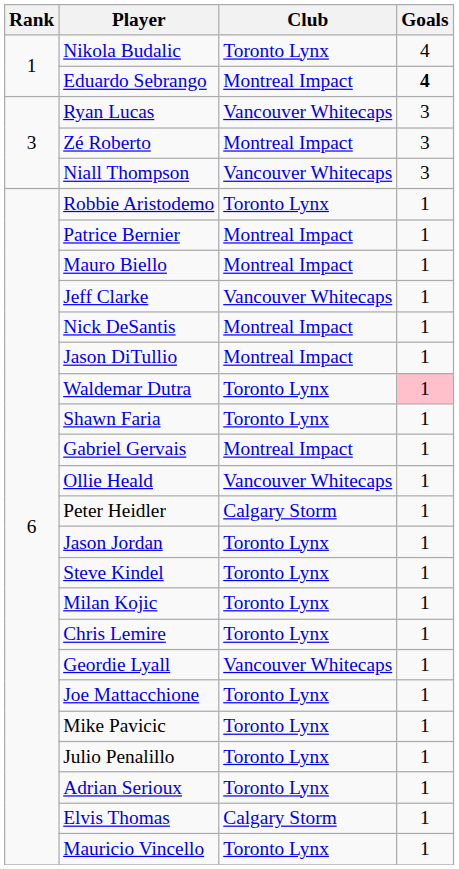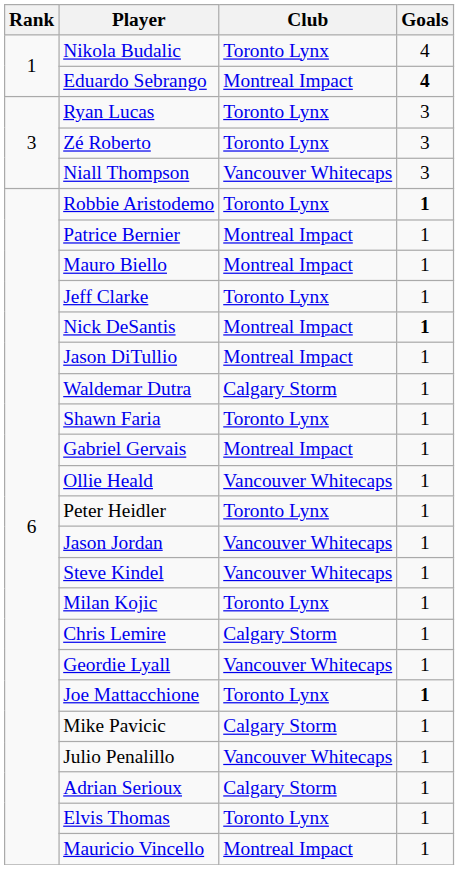Ryan Lucas | Club: Vancouver Whitecaps -> Toronto Lynx
Zé Roberto | Club: Montreal Impact -> Toronto Lynx
Robbie Aristodemo | Goals: normal -> bold
Jeff Clarke | Club: Vancouver Whitecaps -> Toronto Lynx
Nick DeSantis | Goals: normal -> bold
Waldemar Dutra | Club: Toronto Lynx -> Calgary Storm
Waldemar Dutra | Goals: pink background -> no background
Peter Heidler | Club: Calgary Storm -> Toronto Lynx
Jason Jordan | Club: Toronto Lynx -> Vancouver Whitecaps
Steve Kindel | Club: Toronto Lynx -> Vancouver Whitecaps
Chris Lemire | Club: Toronto Lynx -> Calgary Storm
Joe Mattacchione | Goals: normal -> bold
Mike Pavicic | Club: Toronto Lynx -> Calgary Storm
Julio Penalillo | Club: Toronto Lynx -> Vancouver Whitecaps
Adrian Serioux | Club: Toronto Lynx -> Calgary Storm
Elvis Thomas | Club: Calgary Storm -> Toronto Lynx
Mauricio Vincello | Club: Toronto Lynx -> Montreal Impact
